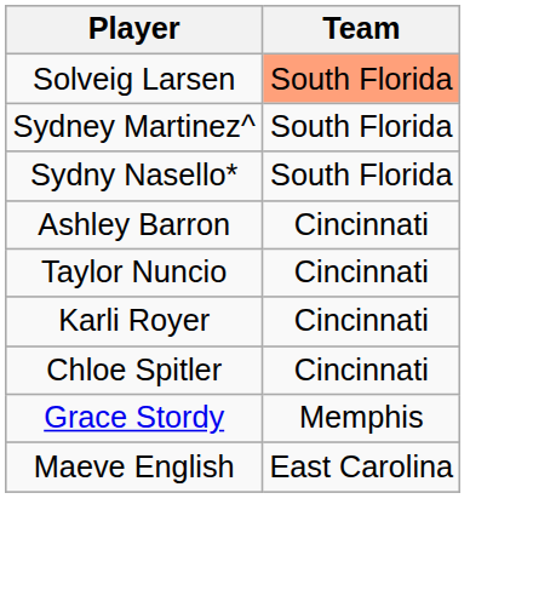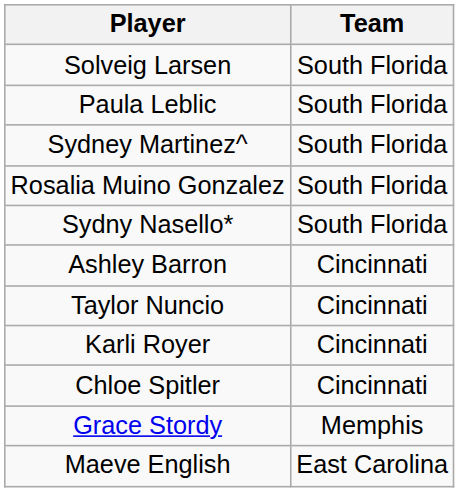Solveig Larsen | Team: lightsalmon background -> no background
+ row: Paula Leblic | South Florida
+ row: Rosalia Muino Gonzalez | South Florida
